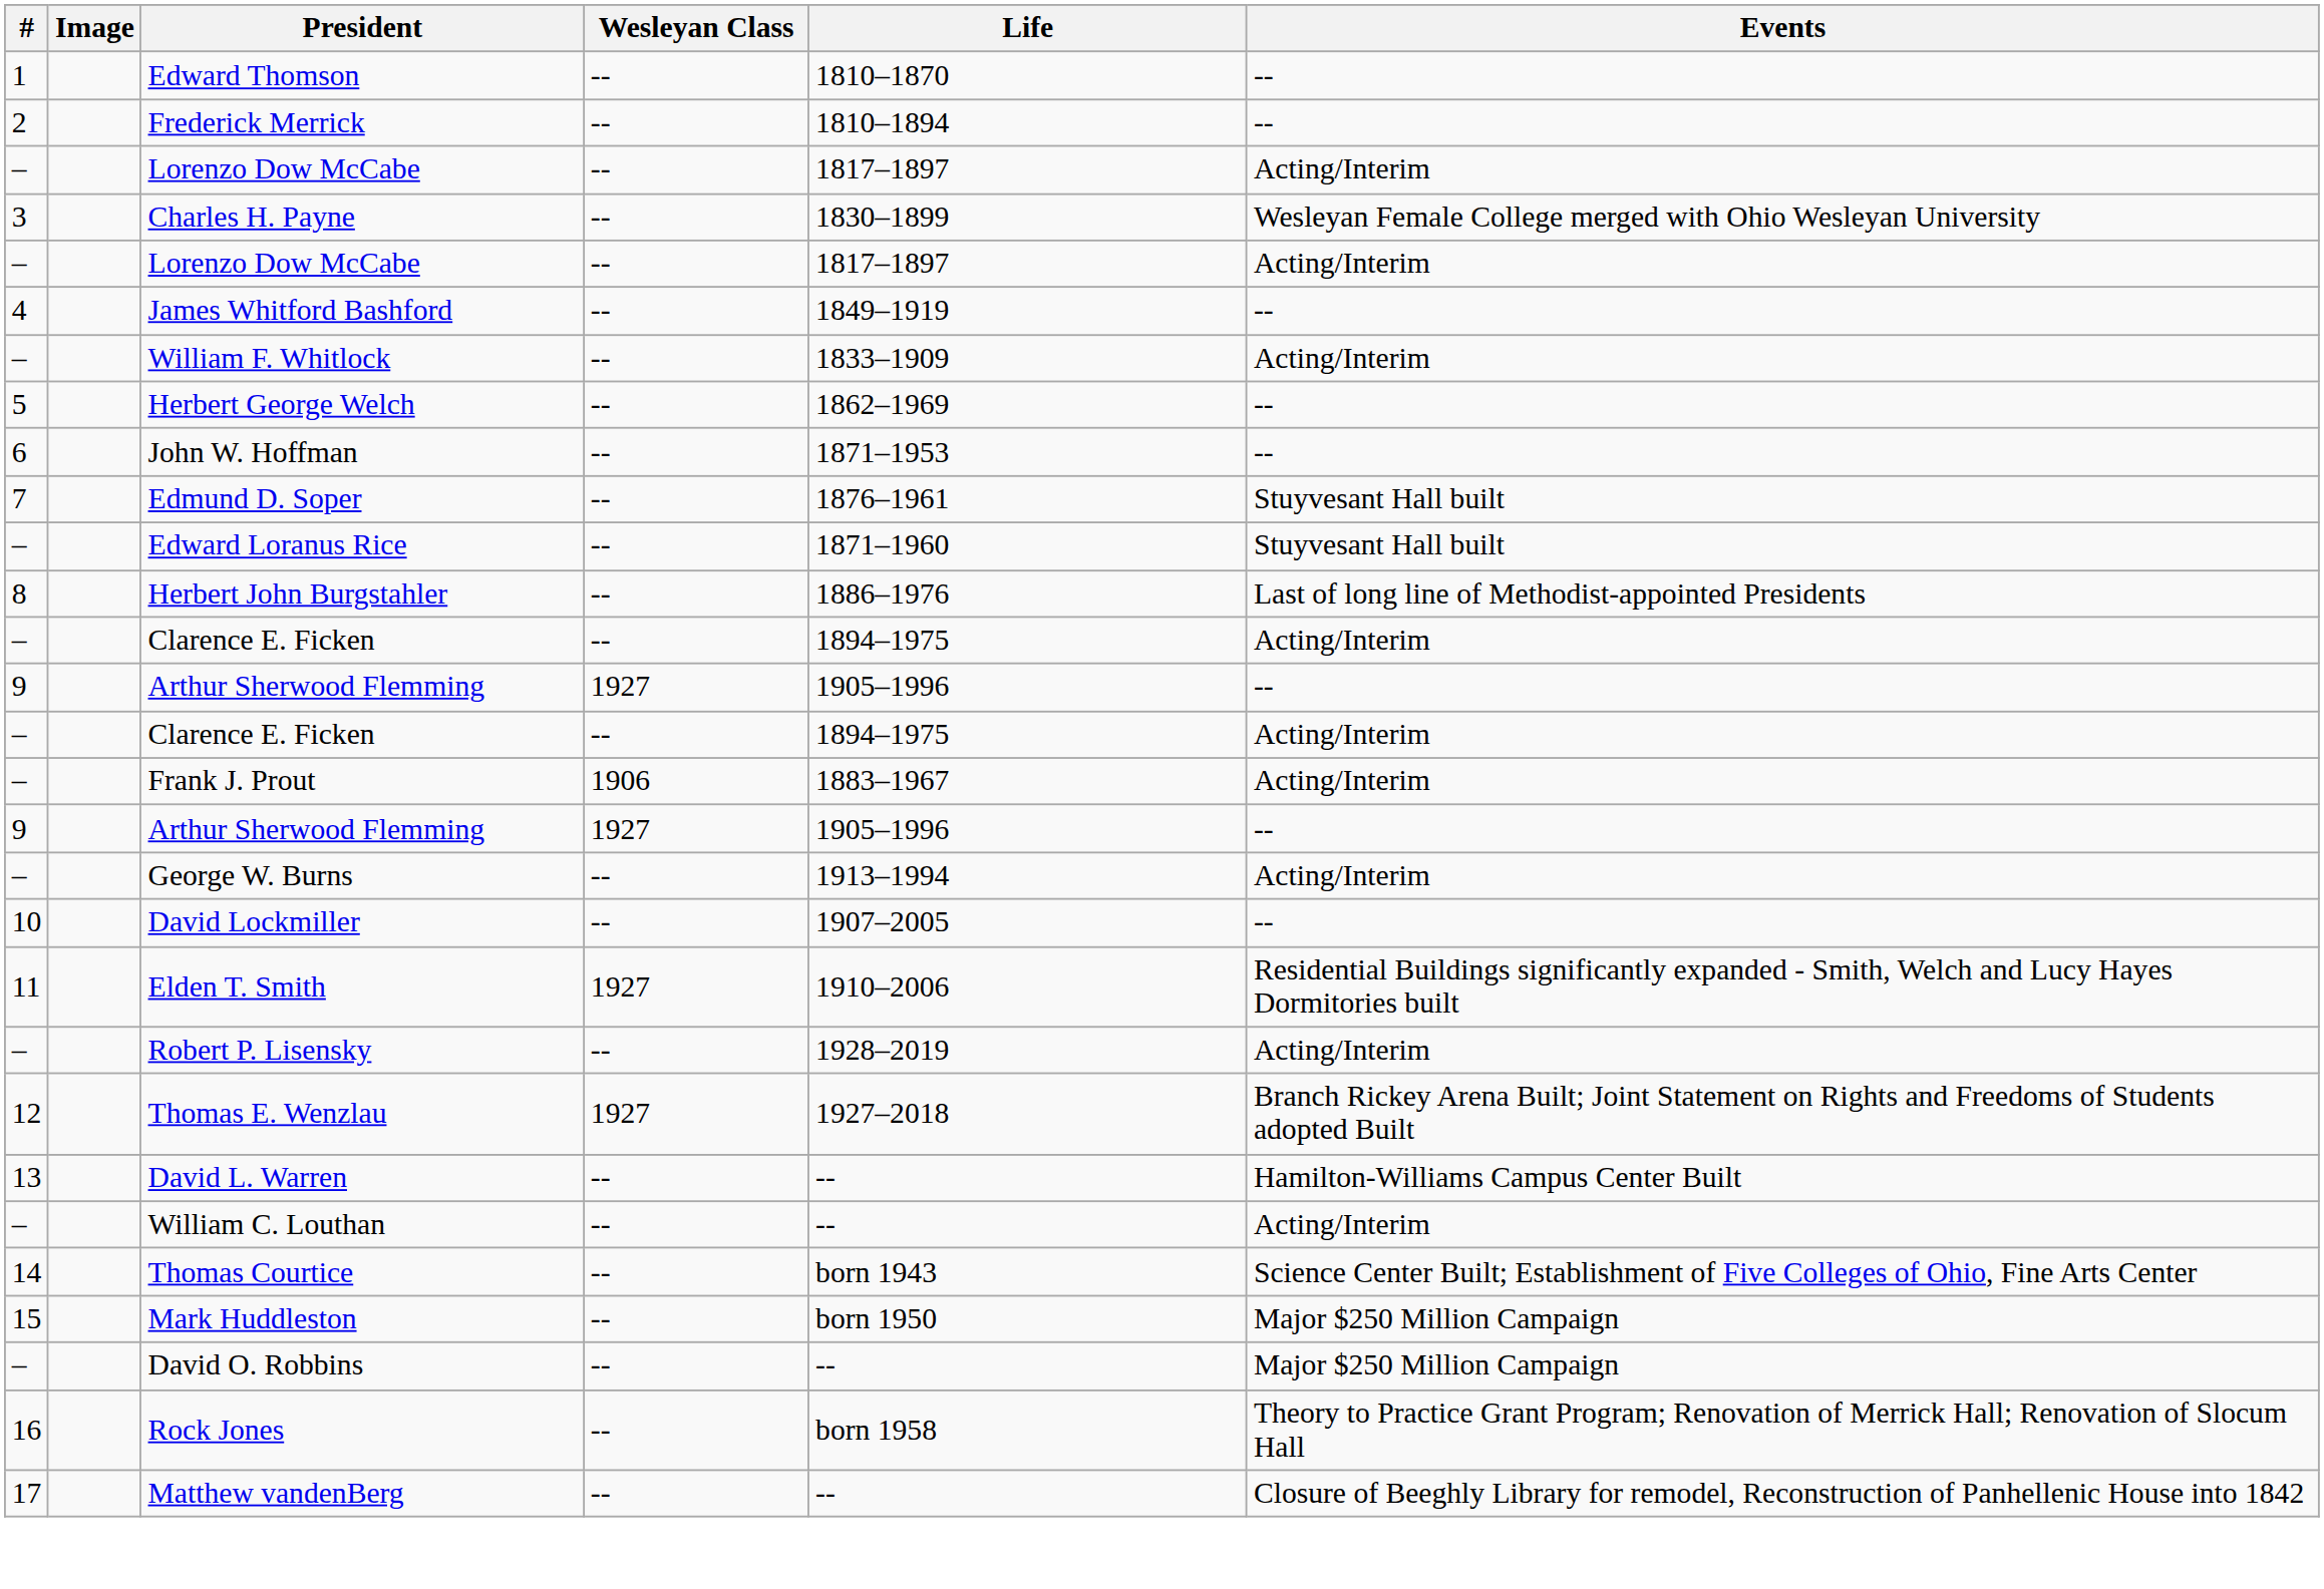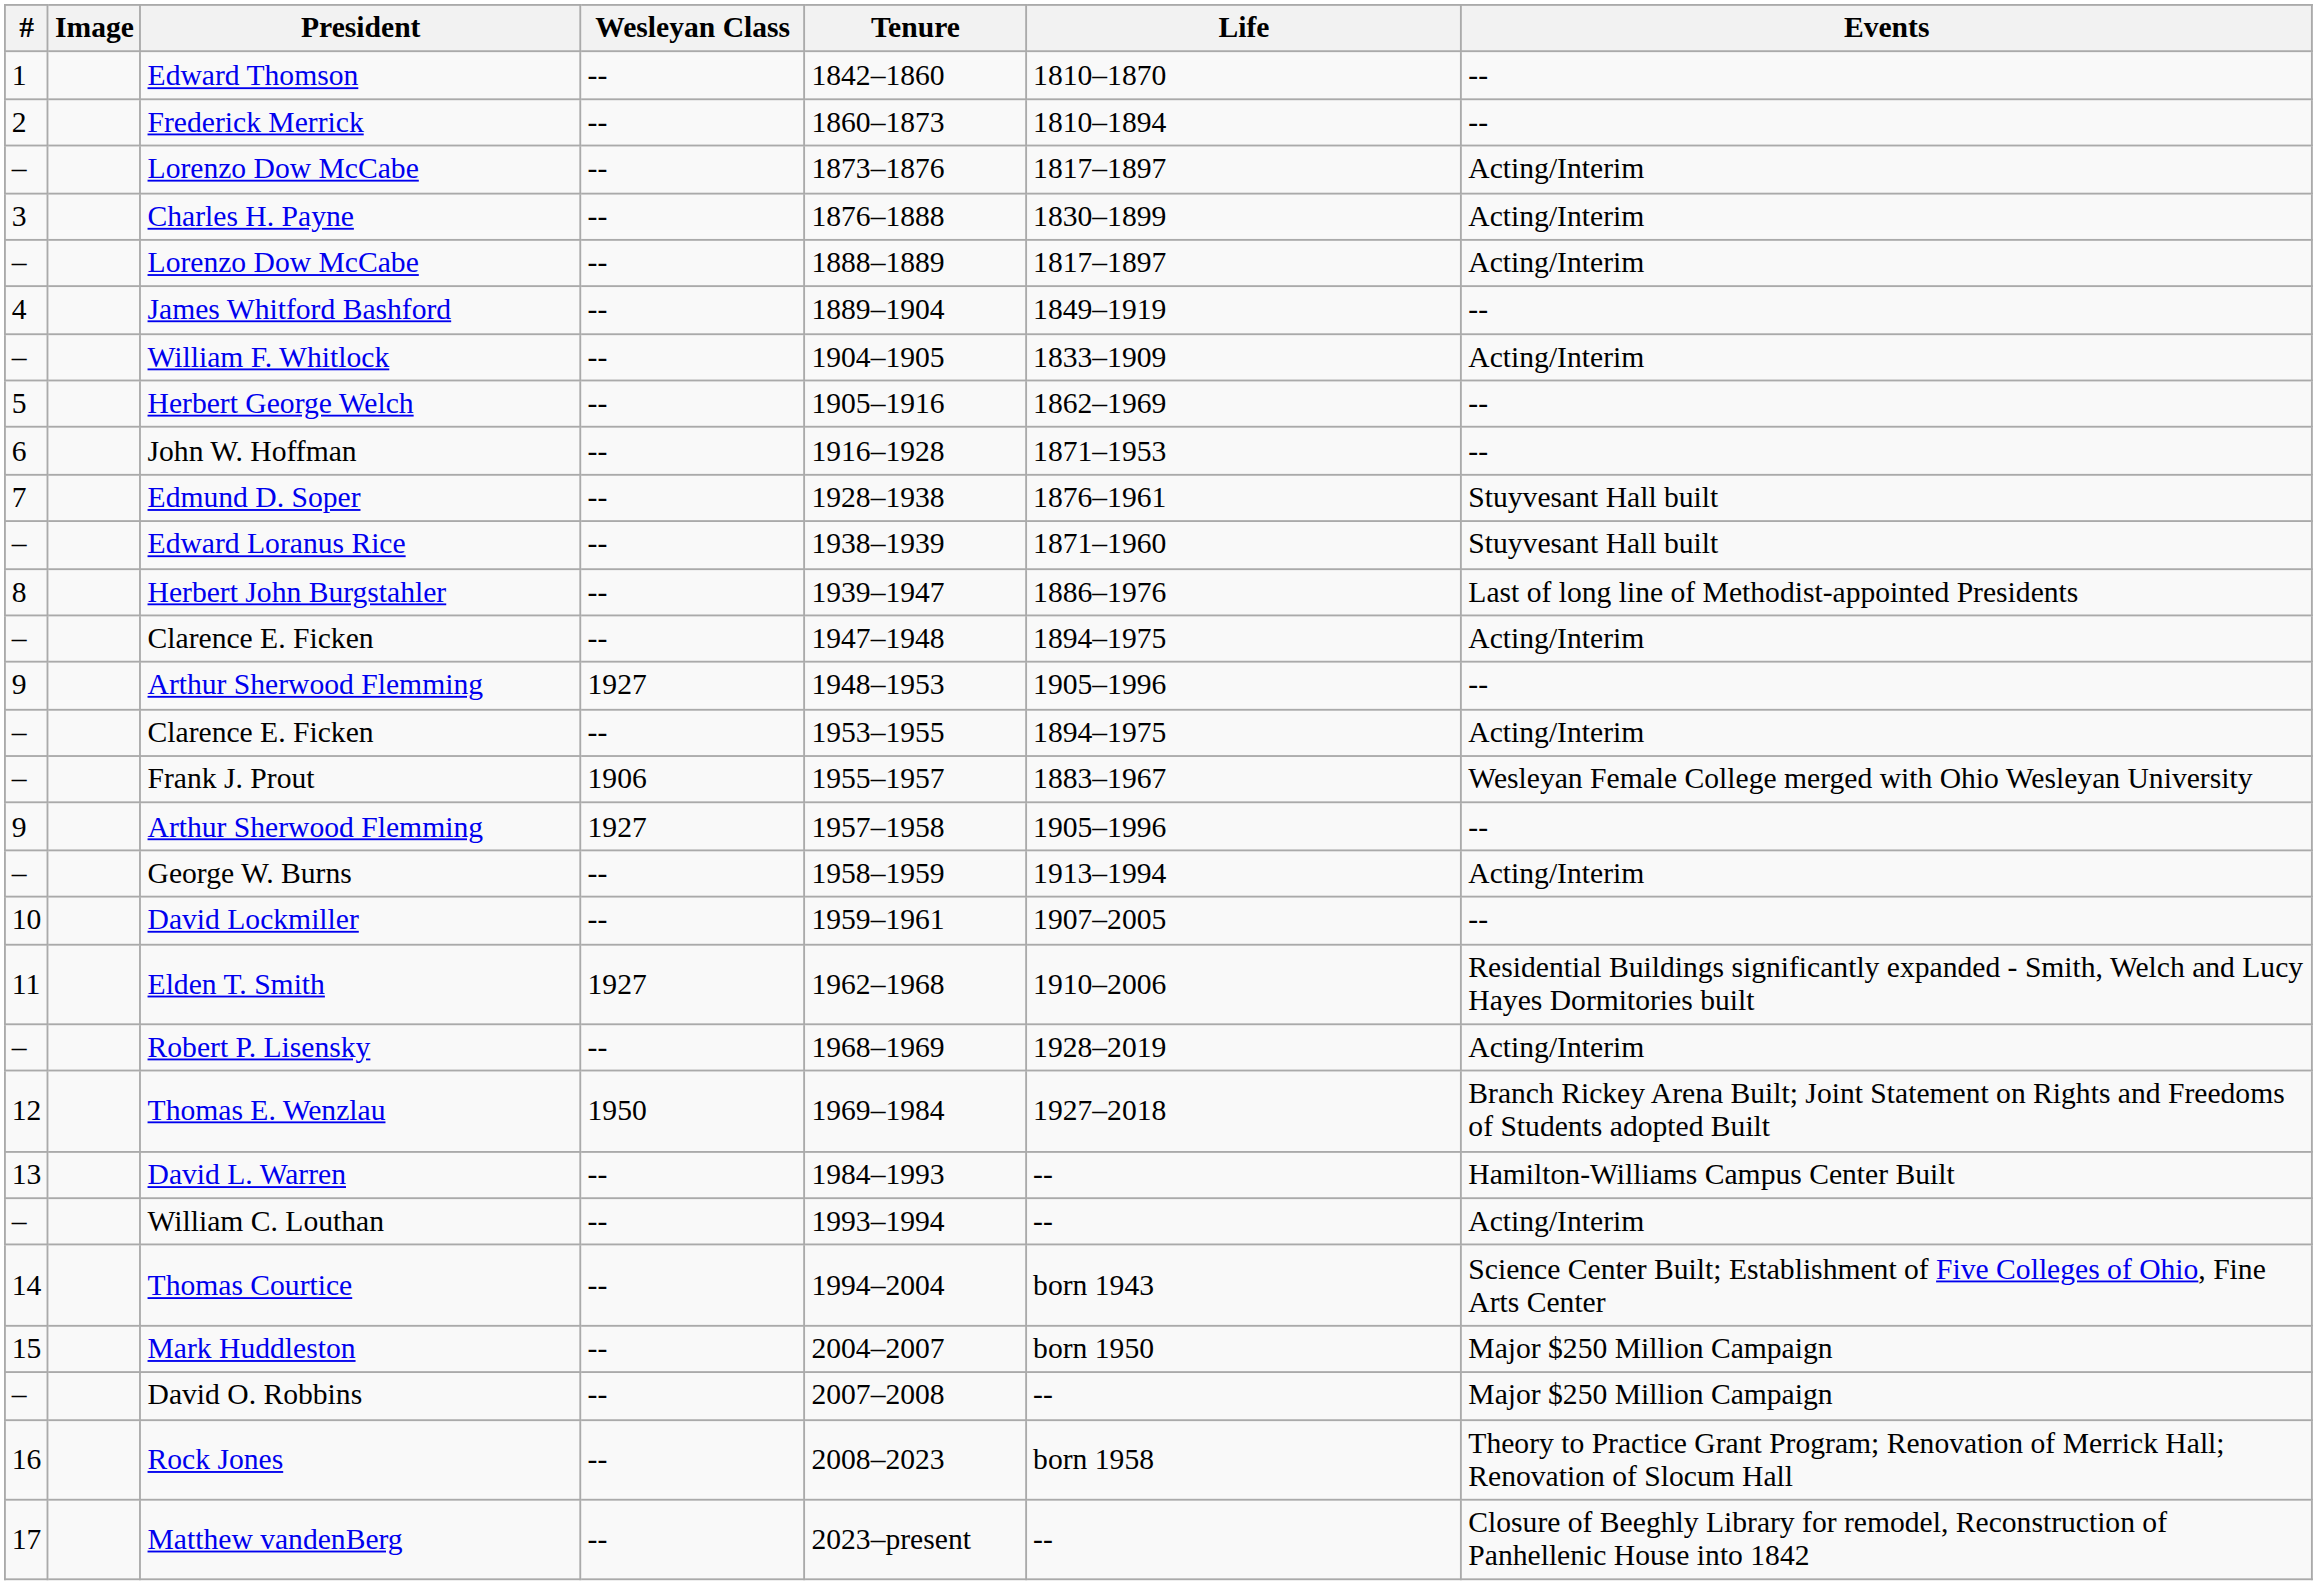+ column: Tenure | 1842–1860 | 1860–1873 | 1873–1876 | 1876–1888 | 1888–1889 | 1889–1904 | 1904–1905 | 1905–1916 | 1916–1928 | 1928–1938 | 1938–1939 | 1939–1947 | 1947–1948 | 1948–1953 | 1953–1955 | 1955–1957 | 1957–1958 | 1958–1959 | 1959–1961 | 1962–1968 | 1968–1969 | 1969–1984 | 1984–1993 | 1993–1994 | 1994–2004 | 2004–2007 | 2007–2008 | 2008–2023 | 2023–present
Charles H. Payne | Events: Wesleyan Female College merged with Ohio Wesleyan University -> Acting/Interim
Frank J. Prout | Events: Acting/Interim -> Wesleyan Female College merged with Ohio Wesleyan University
Thomas E. Wenzlau | Wesleyan Class: 1927 -> 1950
